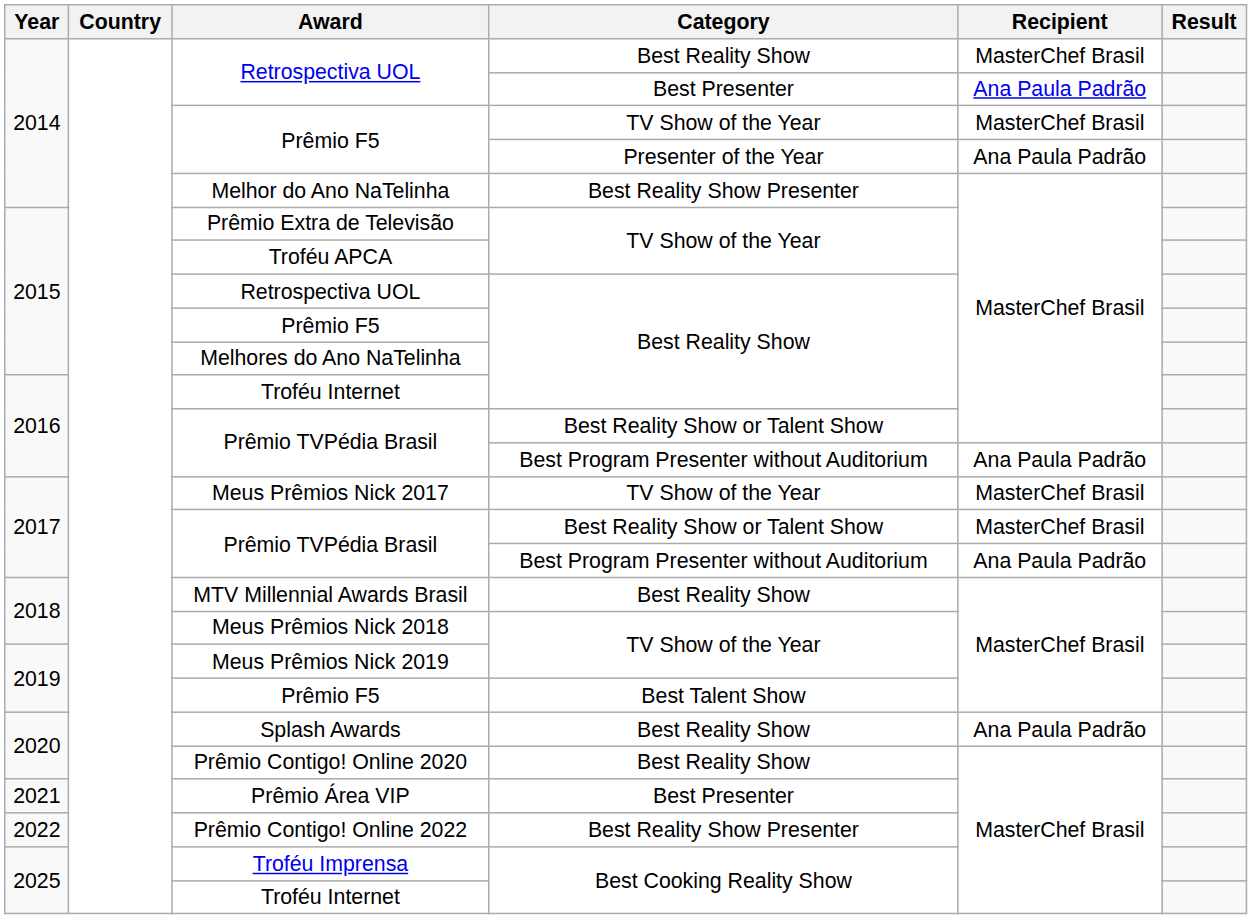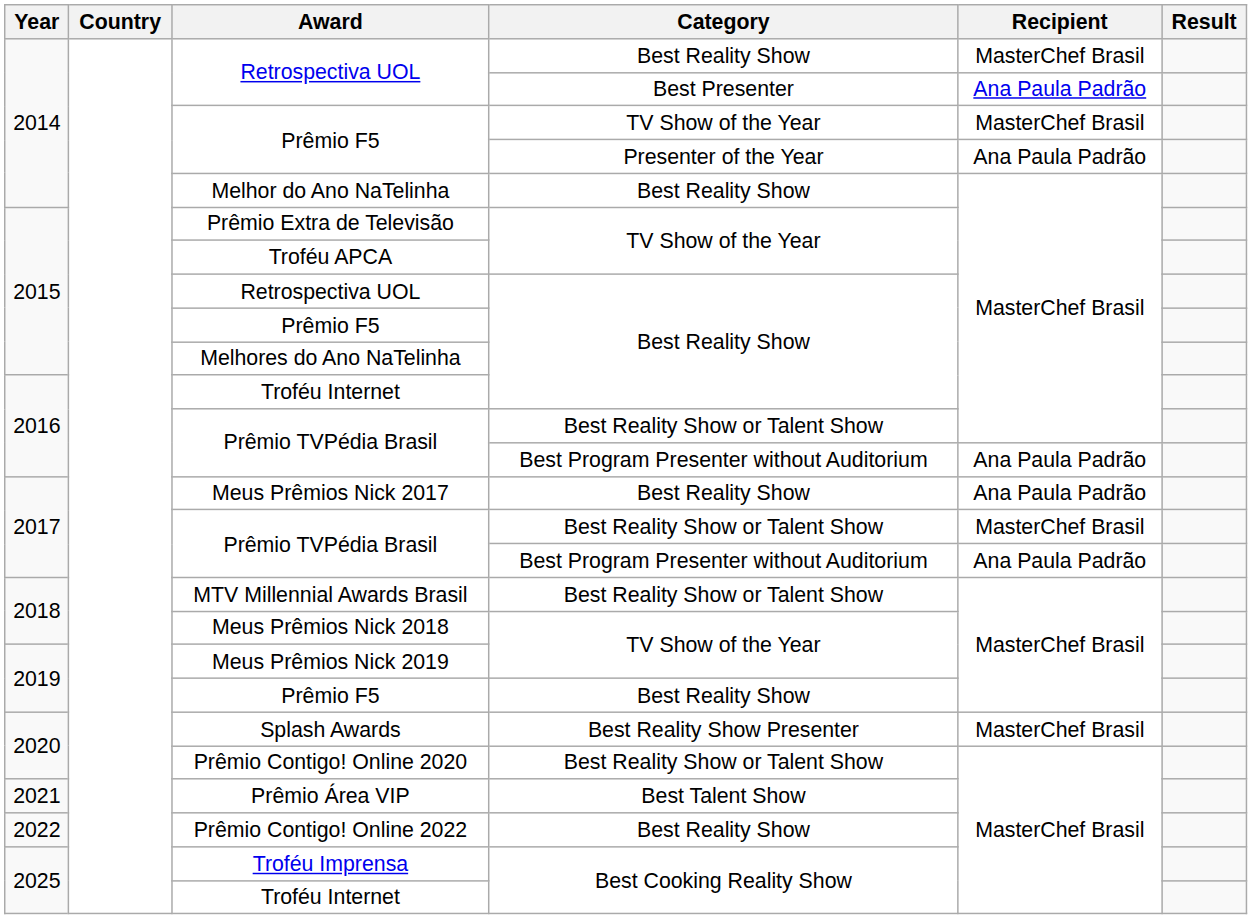Melhor do Ano NaTelinha | Category: Best Reality Show Presenter -> Best Reality Show
Meus Prêmios Nick 2017 | Category: TV Show of the Year -> Best Reality Show
Meus Prêmios Nick 2017 | Recipient: MasterChef Brasil -> Ana Paula Padrão
MTV Millennial Awards Brasil | Category: Best Reality Show -> Best Reality Show or Talent Show
2019 / Prêmio F5 | Category: Best Talent Show -> Best Reality Show
Splash Awards | Category: Best Reality Show -> Best Reality Show Presenter
Splash Awards | Recipient: Ana Paula Padrão -> MasterChef Brasil
Prêmio Contigo! Online 2020 | Category: Best Reality Show -> Best Reality Show or Talent Show
Prêmio Área VIP | Category: Best Presenter -> Best Talent Show
Prêmio Contigo! Online 2022 | Category: Best Reality Show Presenter -> Best Reality Show
